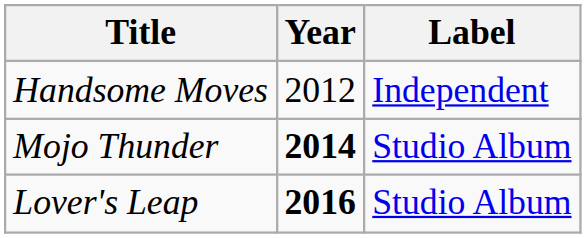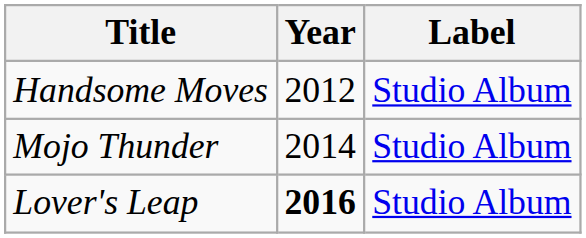Handsome Moves | Label: Independent -> Studio Album
Mojo Thunder | Year: bold -> normal
